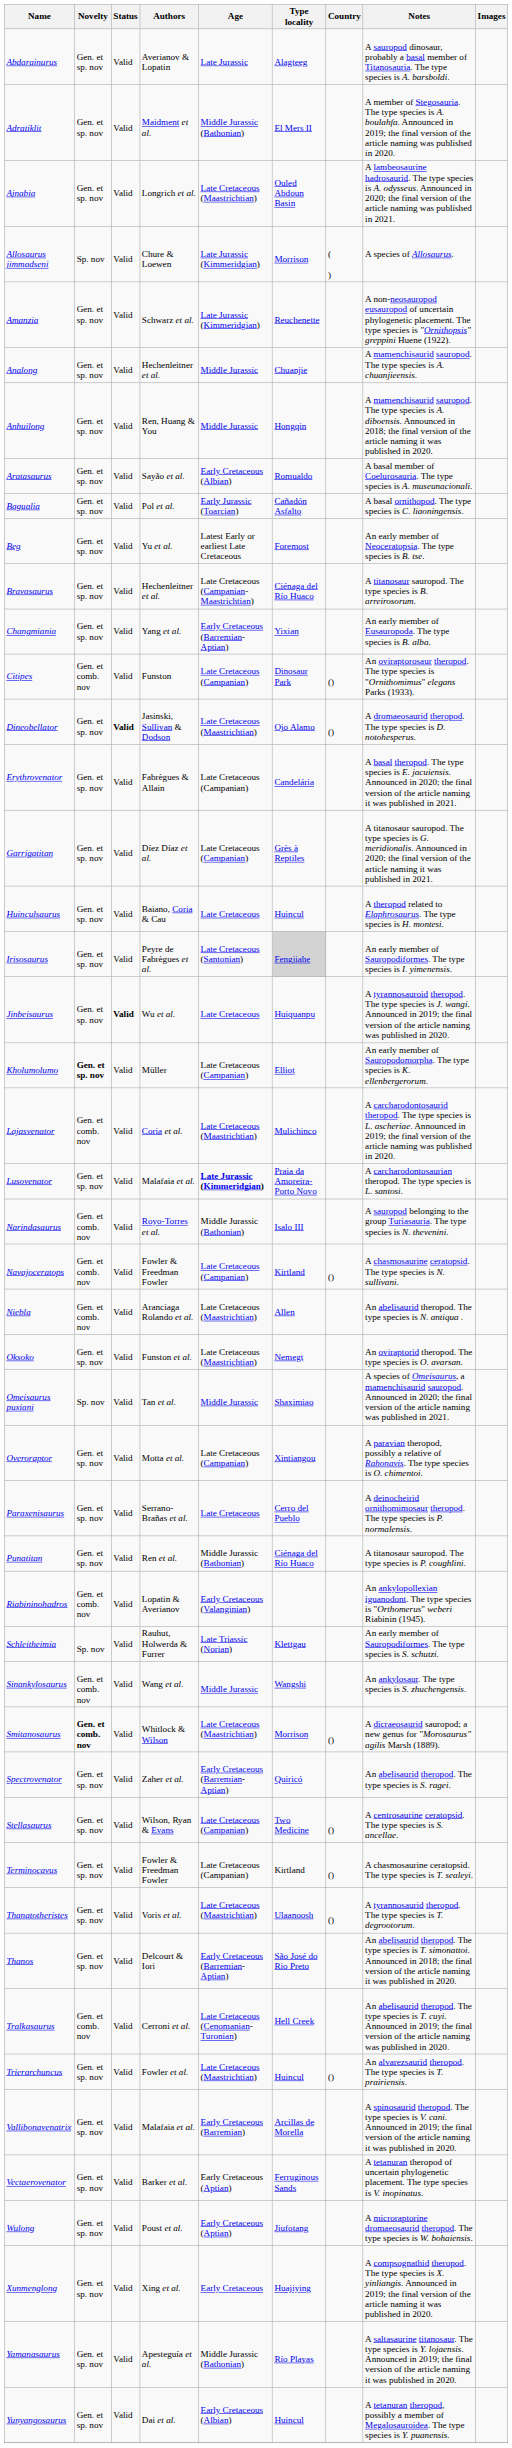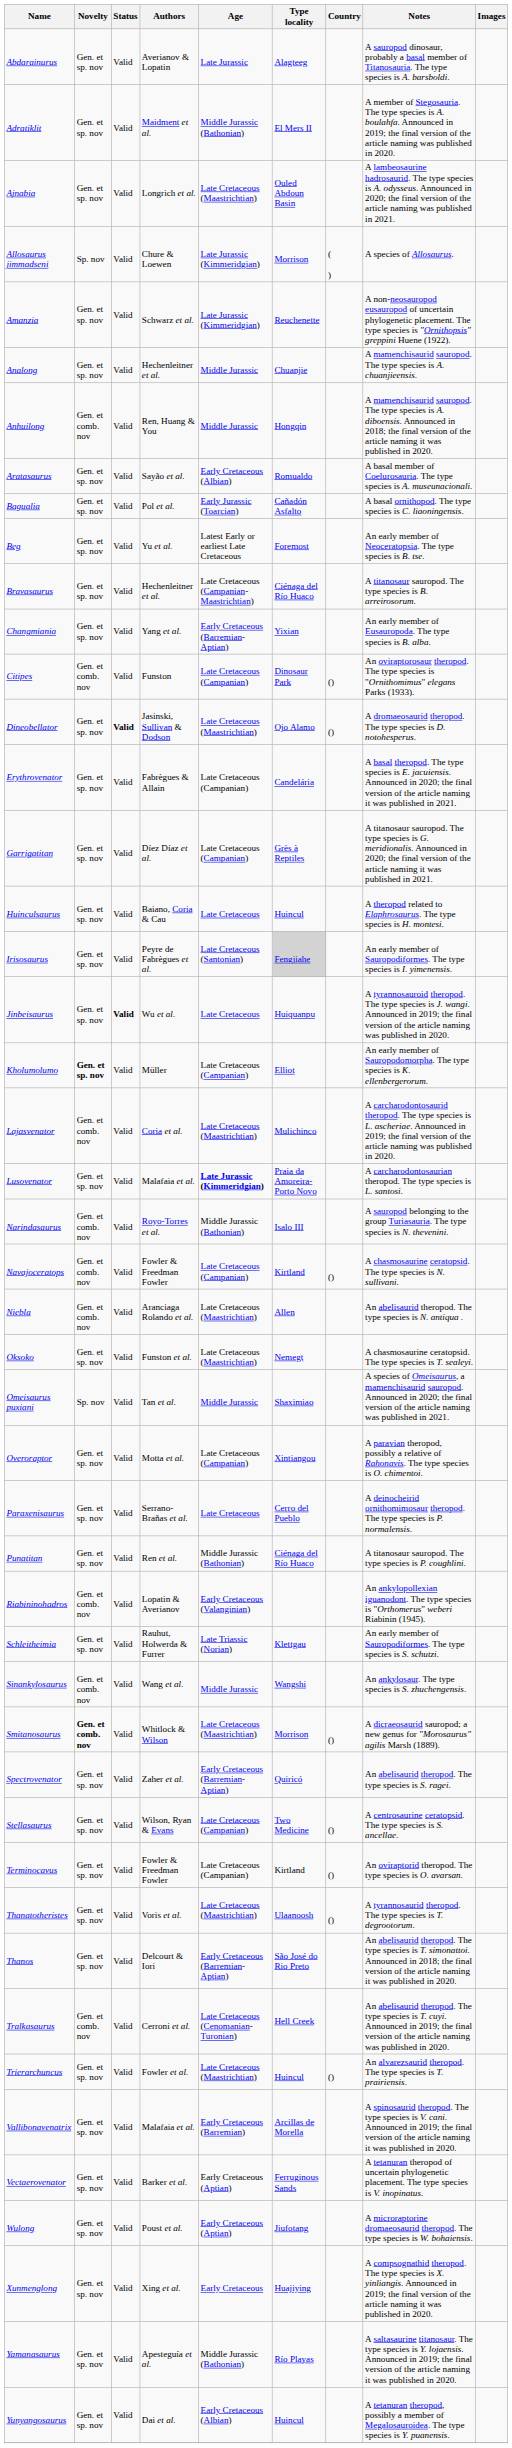Anhuilong | Novelty: Gen. et sp. nov -> Gen. et comb. nov
Oksoko | Notes: An oviraptorid theropod. The type species is O. avarsan. -> A chasmosaurine ceratopsid. The type species is T. sealeyi.
Schleitheimia | Novelty: Sp. nov -> Gen. et sp. nov
Terminocavus | Notes: A chasmosaurine ceratopsid. The type species is T. sealeyi. -> An oviraptorid theropod. The type species is O. avarsan.
